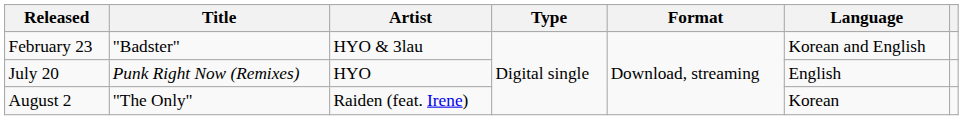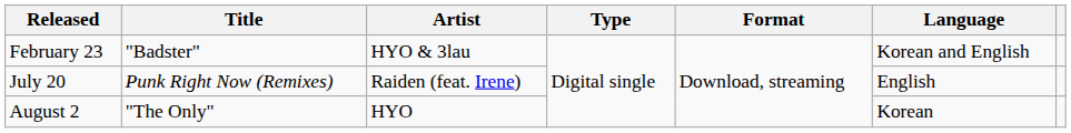July 20 | Artist: HYO -> Raiden (feat. Irene)
August 2 | Artist: Raiden (feat. Irene) -> HYO
